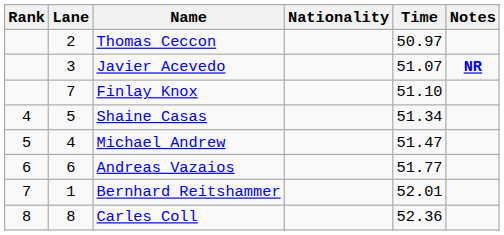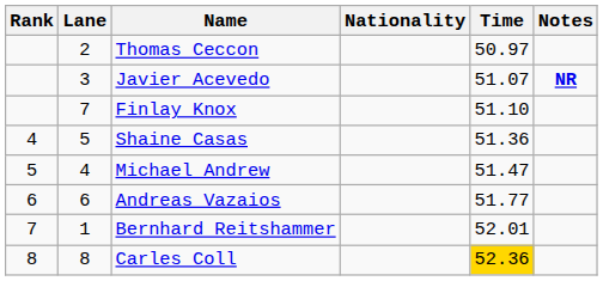Shaine Casas | Time: 51.34 -> 51.36
Carles Coll | Time: no background -> gold background
